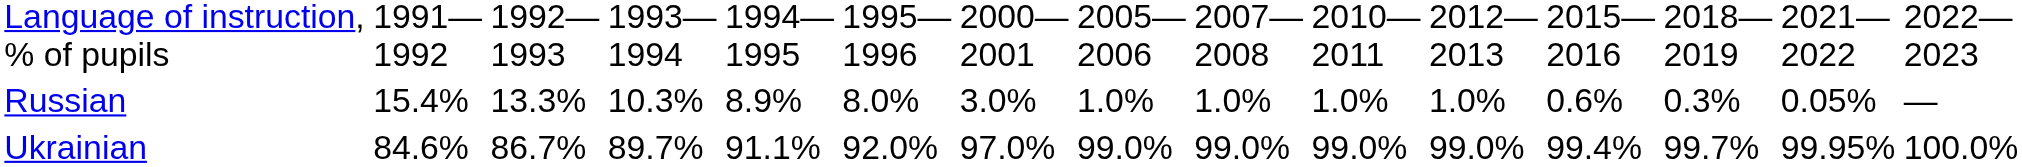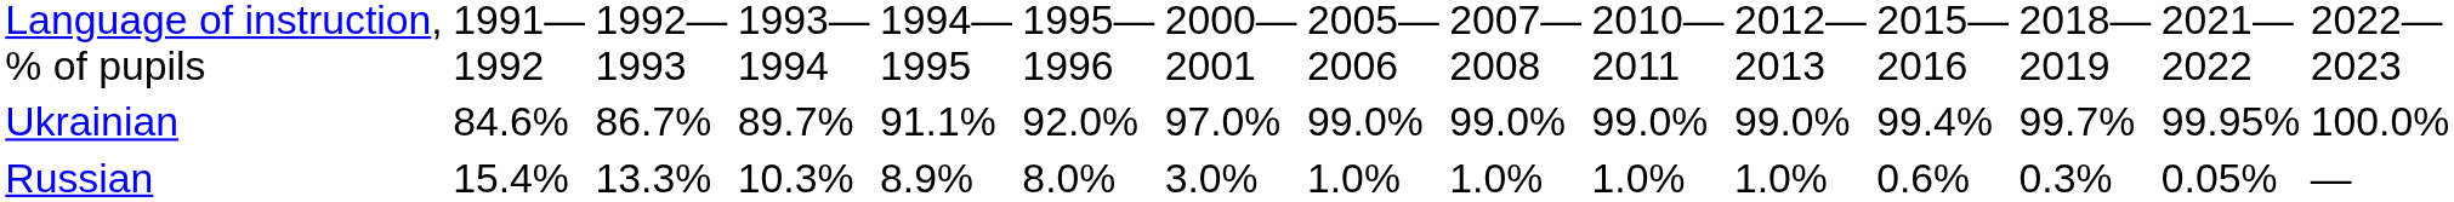rows swapped: Ukrainian <-> Russian
